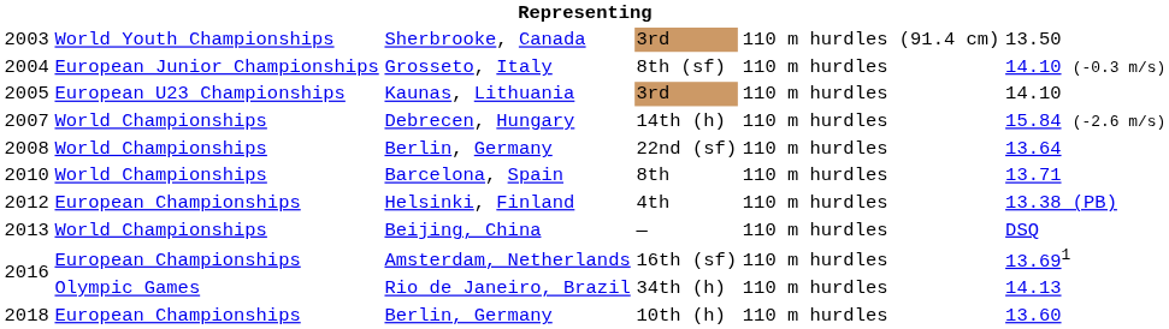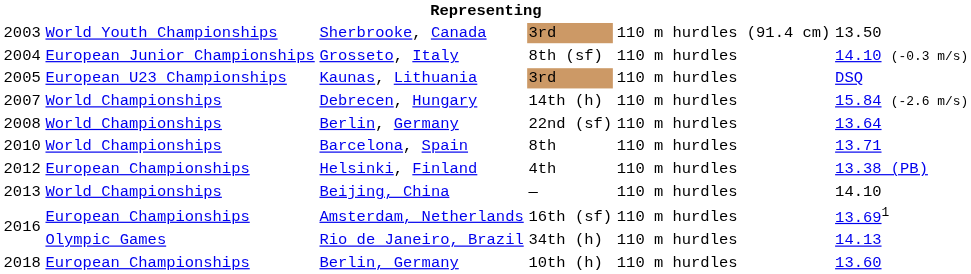Kaunas, Lithuania | column 6: 14.10 -> DSQ
Beijing, China | column 6: DSQ -> 14.10
